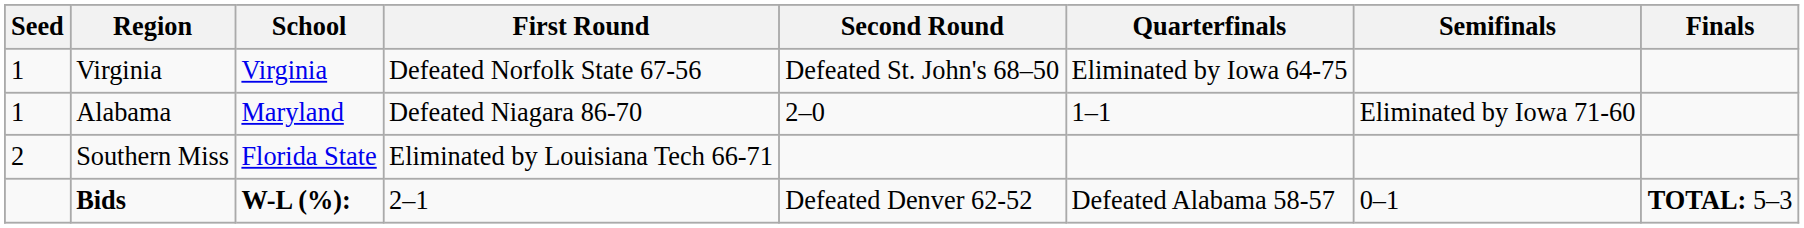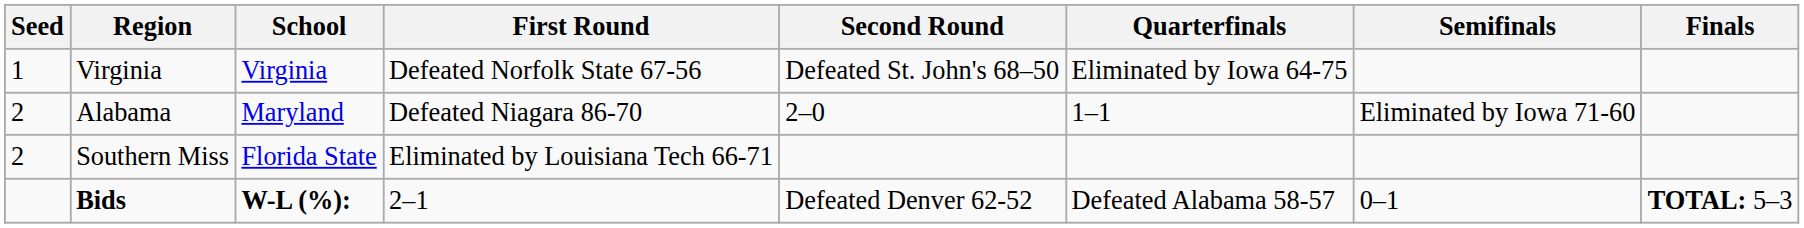Alabama | Seed: 1 -> 2
